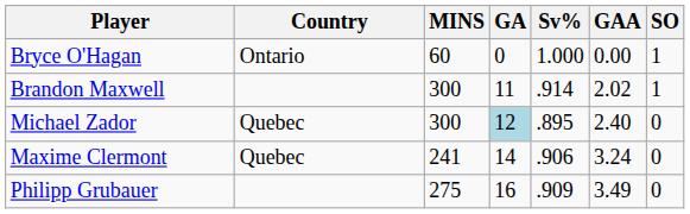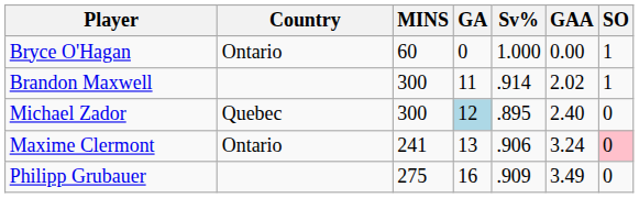Maxime Clermont | Country: Quebec -> Ontario
Maxime Clermont | GA: 14 -> 13
Maxime Clermont | SO: no background -> pink background
